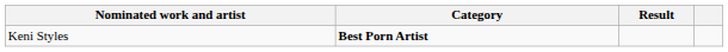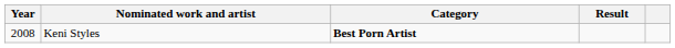+ column: Year | 2008
